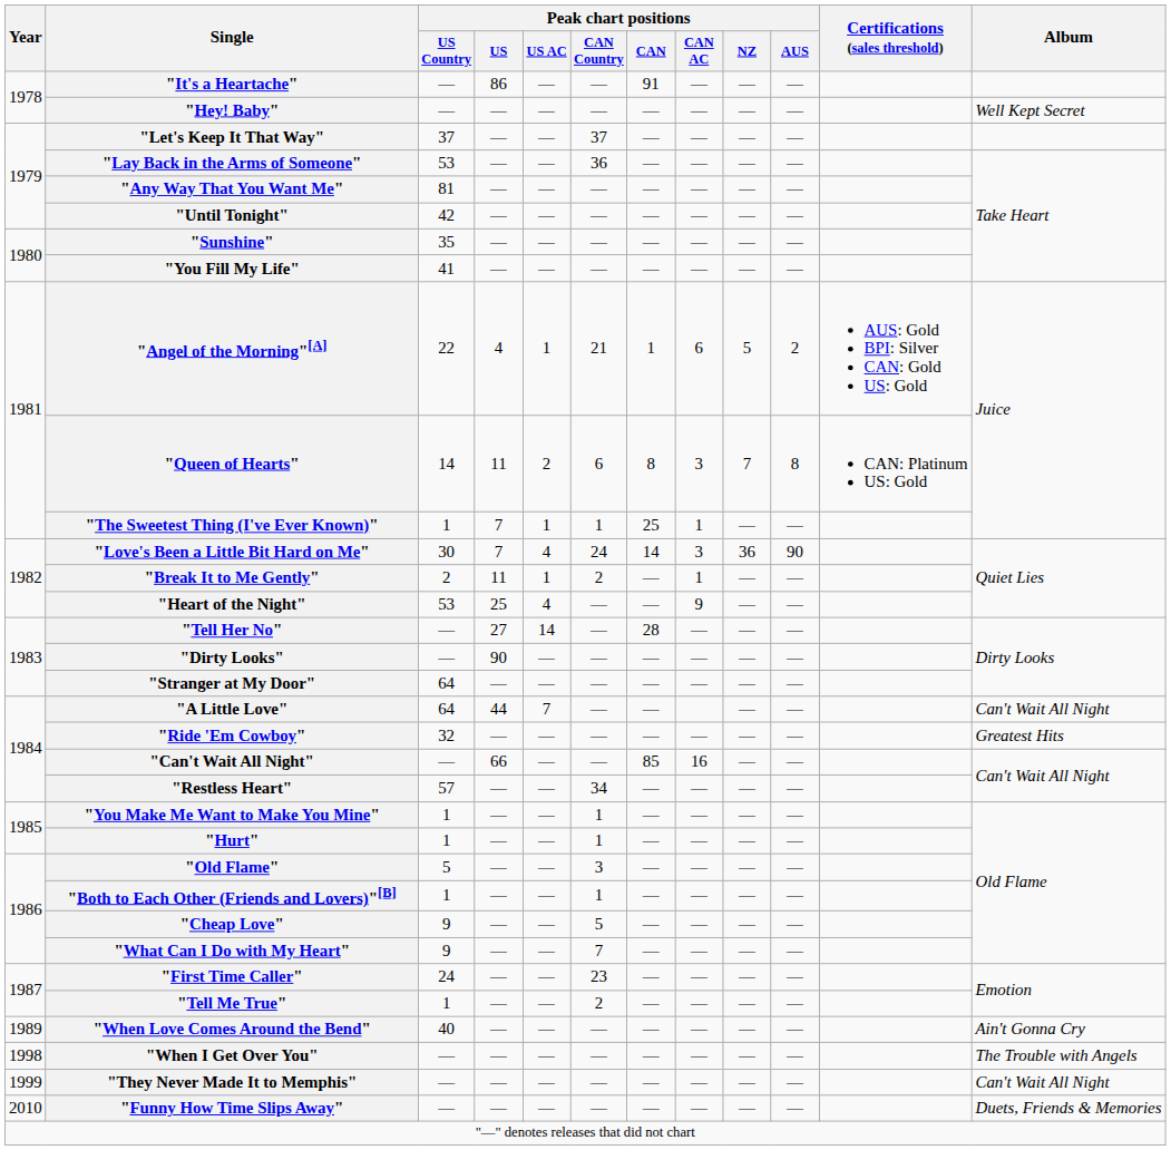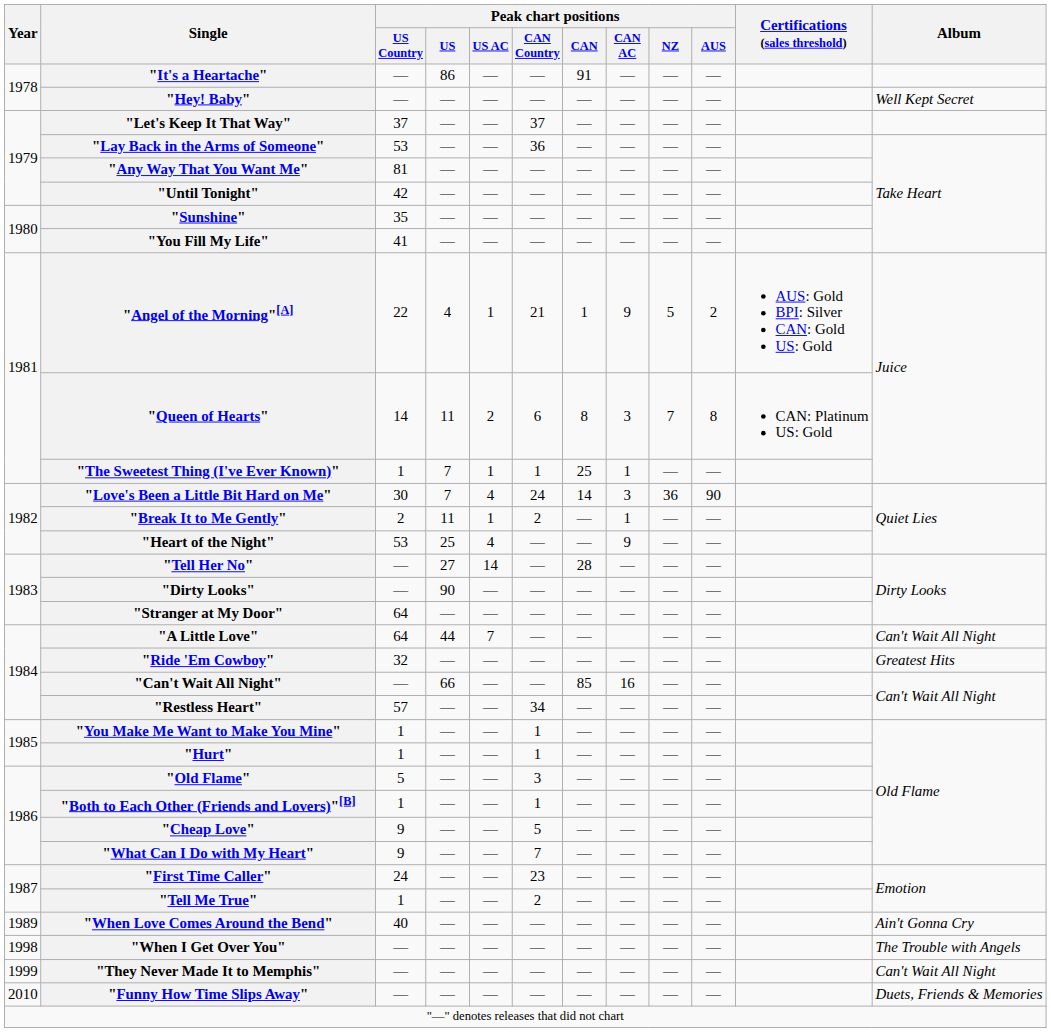"Angel of the Morning"[A] | Peak chart positions / CAN AC: 6 -> 9
